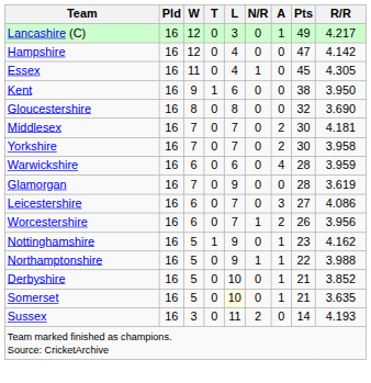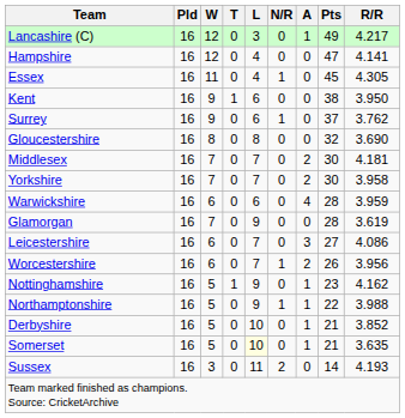Hampshire | R/R: 4.142 -> 4.141
+ row: Surrey | 16 | 9 | 0 | 6 | 1 | 0 | 37 | 3.762
